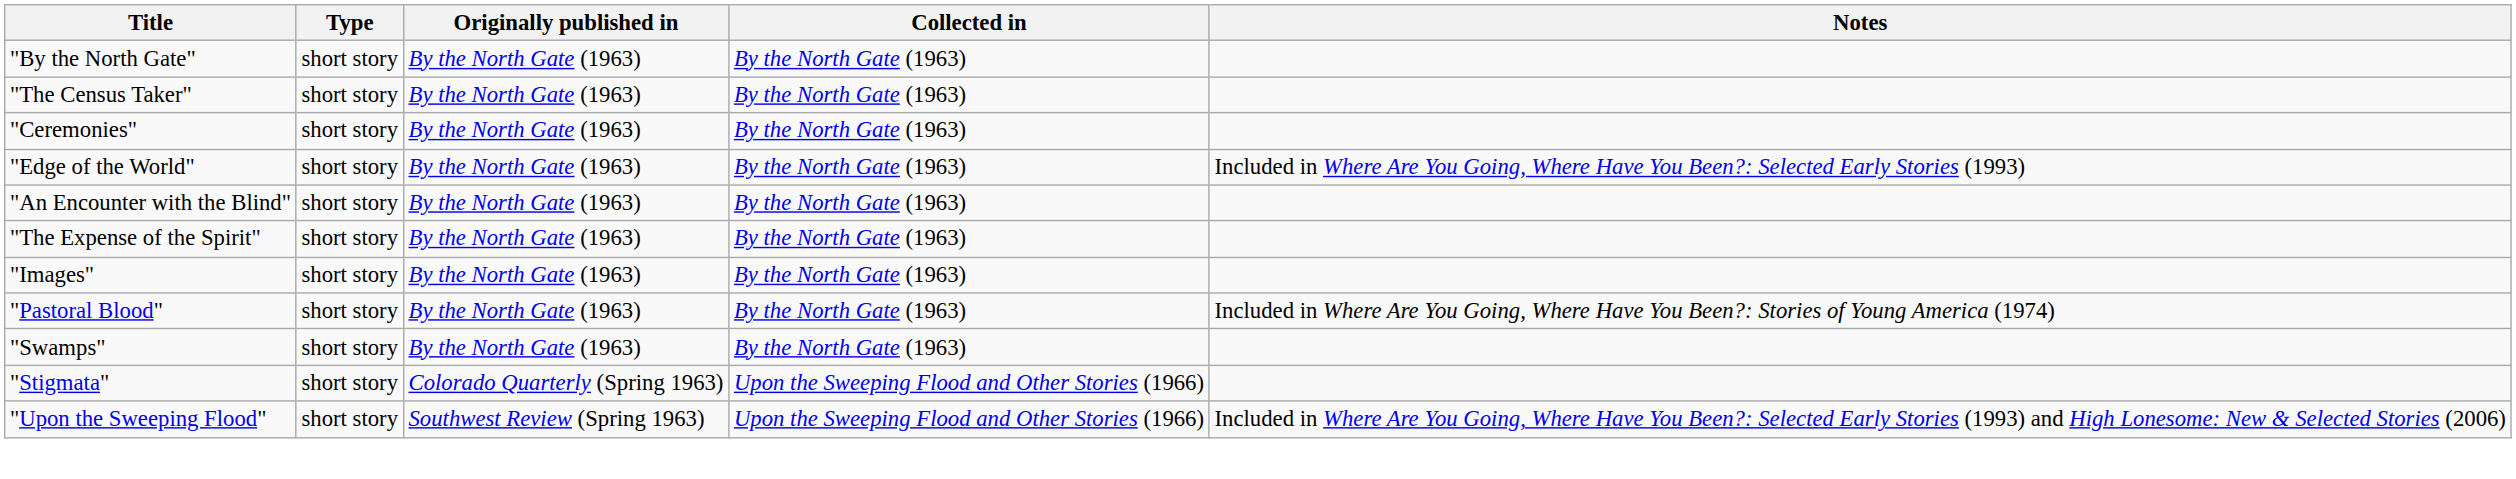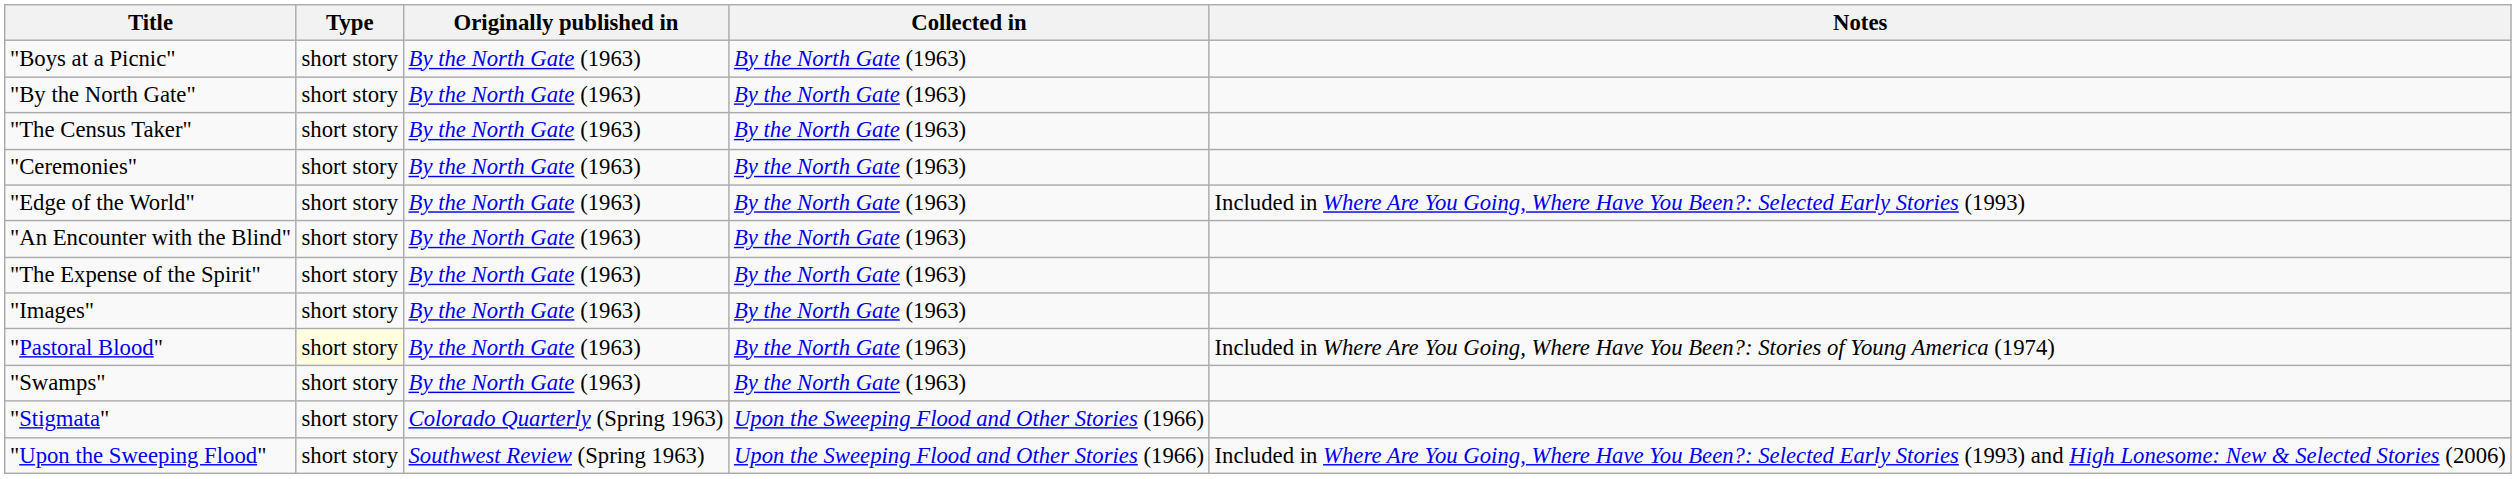+ row: "Boys at a Picnic" | short story | By the North Gate (1963) | By the North Gate (1963)
"Pastoral Blood" | Type: no background -> lightyellow background
